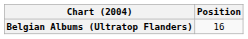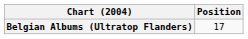Belgian Albums (Ultratop Flanders) | Position: 16 -> 17
